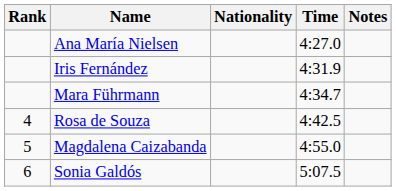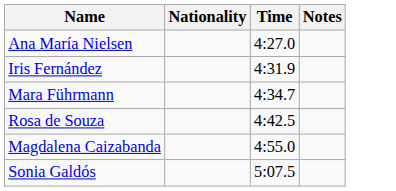- column: Rank | 4 | 5 | 6
